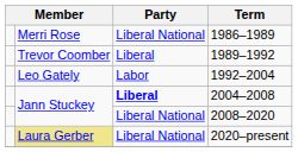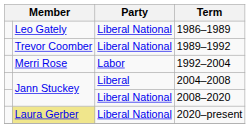1986–1989 | column 2: Merri Rose -> Leo Gately
1989–1992 | Party: Liberal -> Liberal National
1992–2004 | column 2: Leo Gately -> Merri Rose
2004–2008 | Party: bold -> normal
